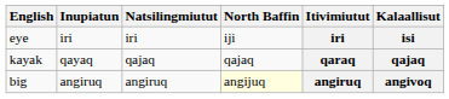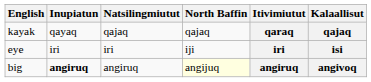rows swapped: eye <-> kayak
big | Inupiatun: normal -> bold
